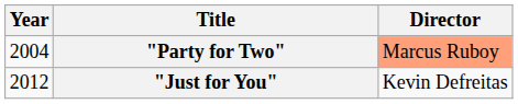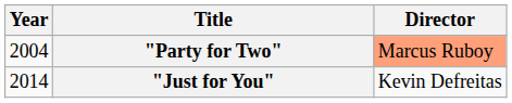"Just for You" | Year: 2012 -> 2014
